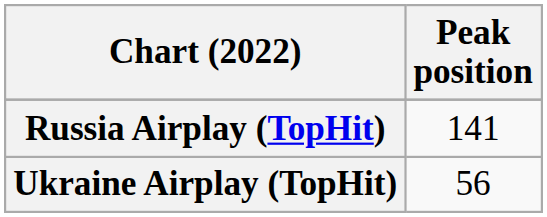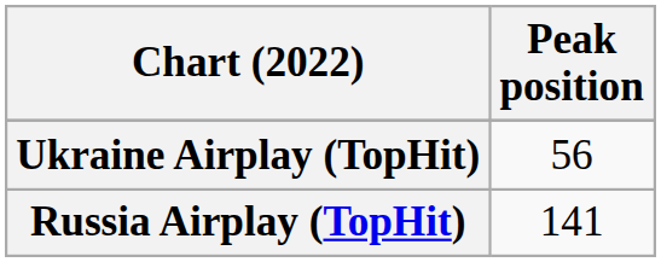rows swapped: Russia Airplay (TopHit) <-> Ukraine Airplay (TopHit)
